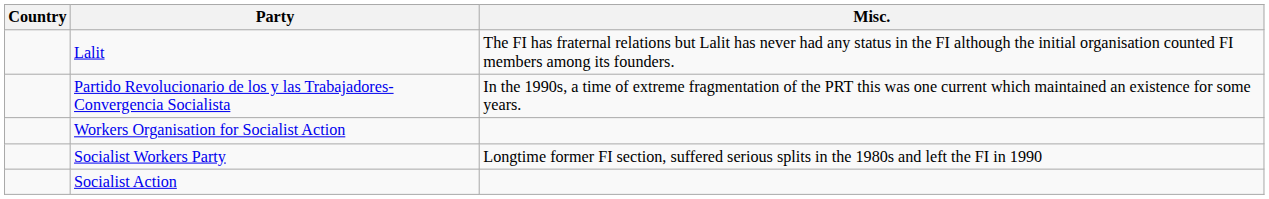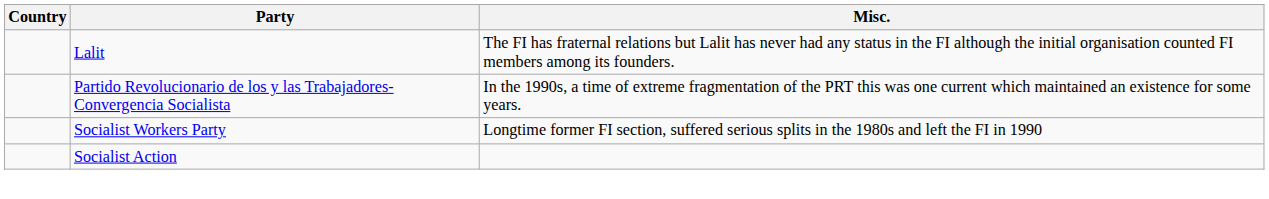- row: Workers Organisation for Socialist Action
